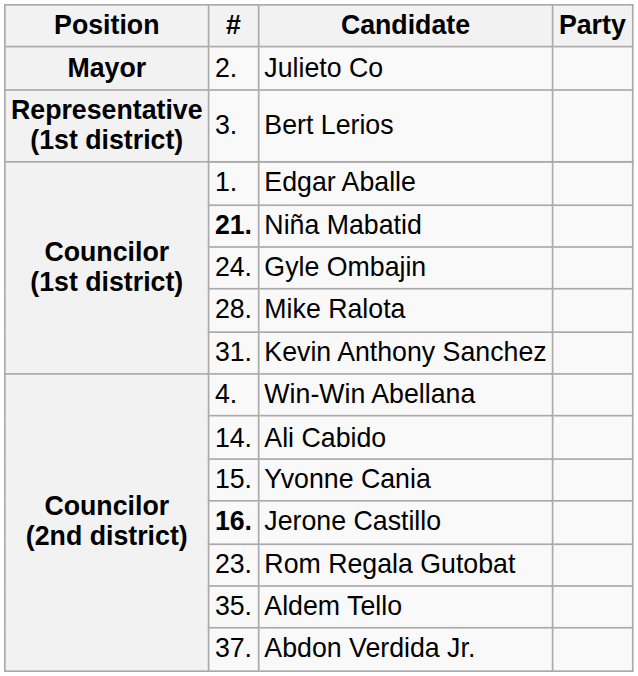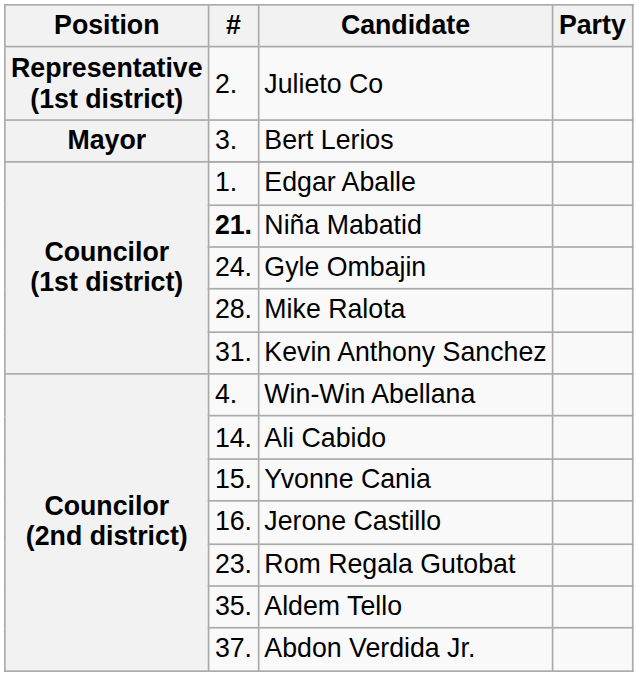Julieto Co | Position: Mayor -> Representative (1st district)
Bert Lerios | Position: Representative (1st district) -> Mayor
Jerone Castillo | #: bold -> normal
